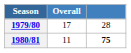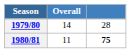1979/80 | Overall: 17 -> 14
